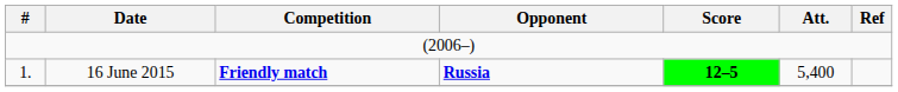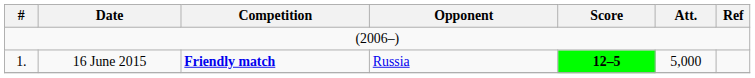16 June 2015 | Opponent: bold -> normal
16 June 2015 | Att.: 5,400 -> 5,000
